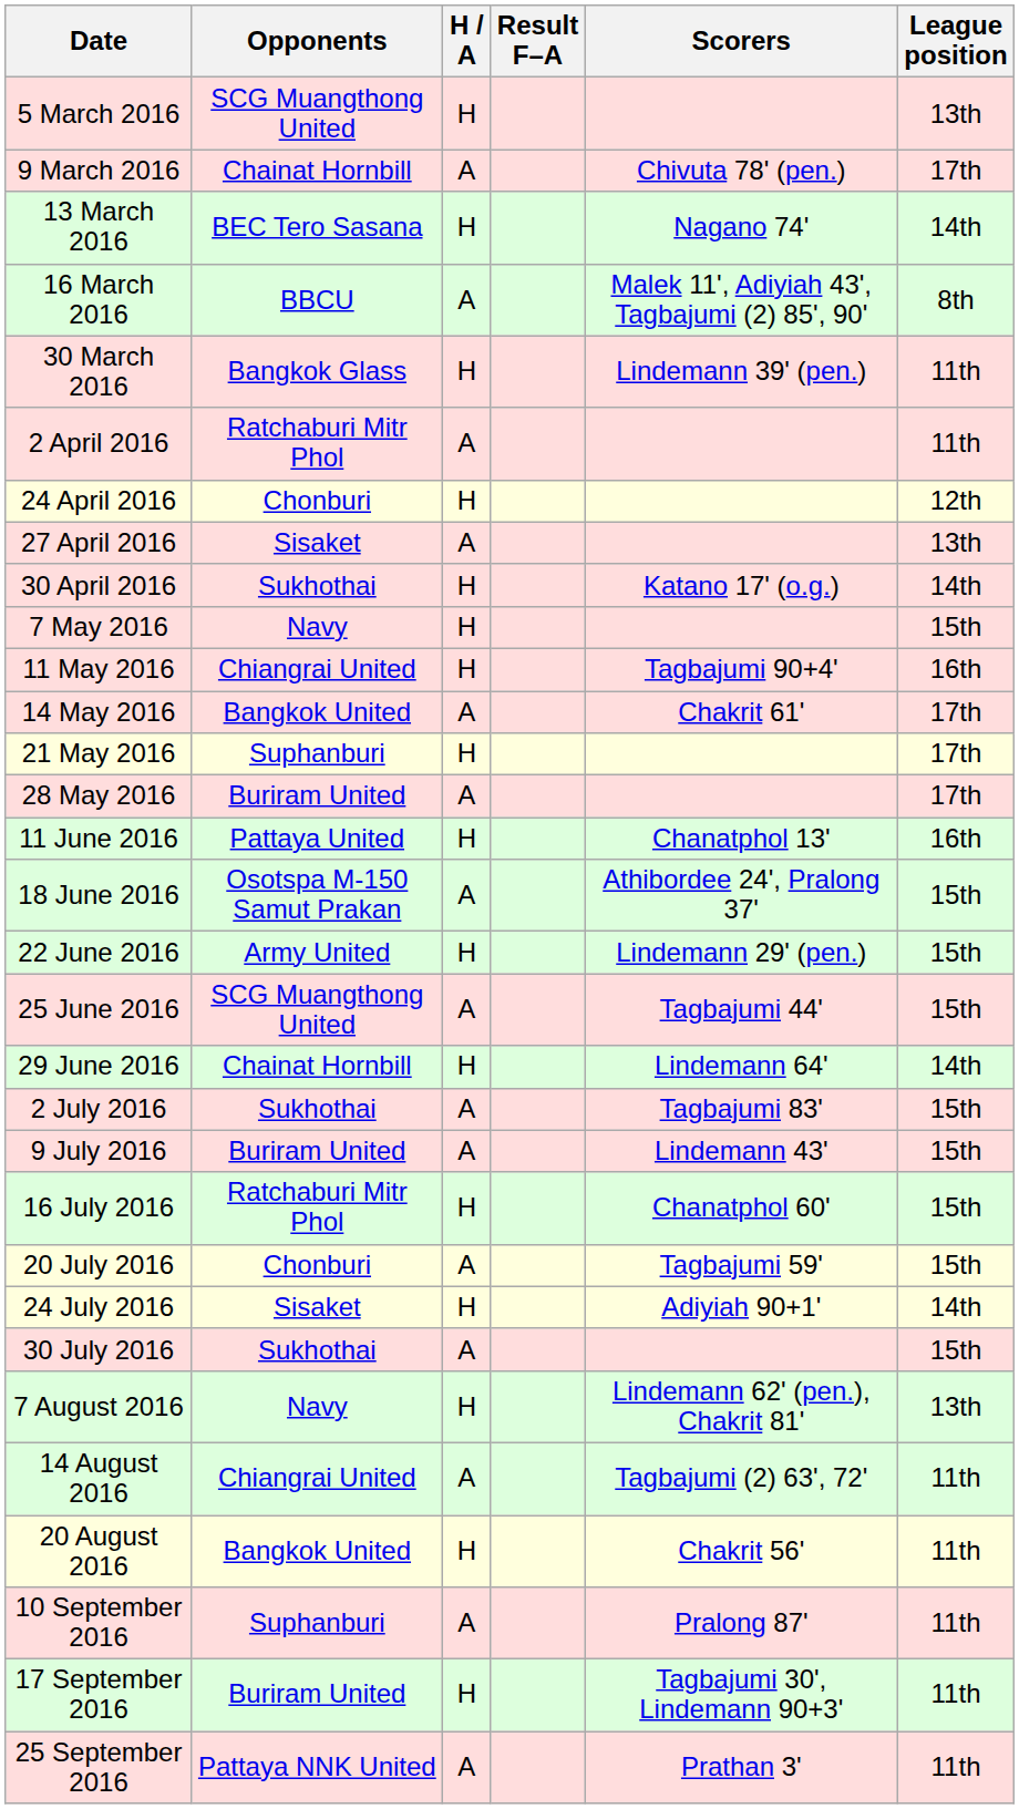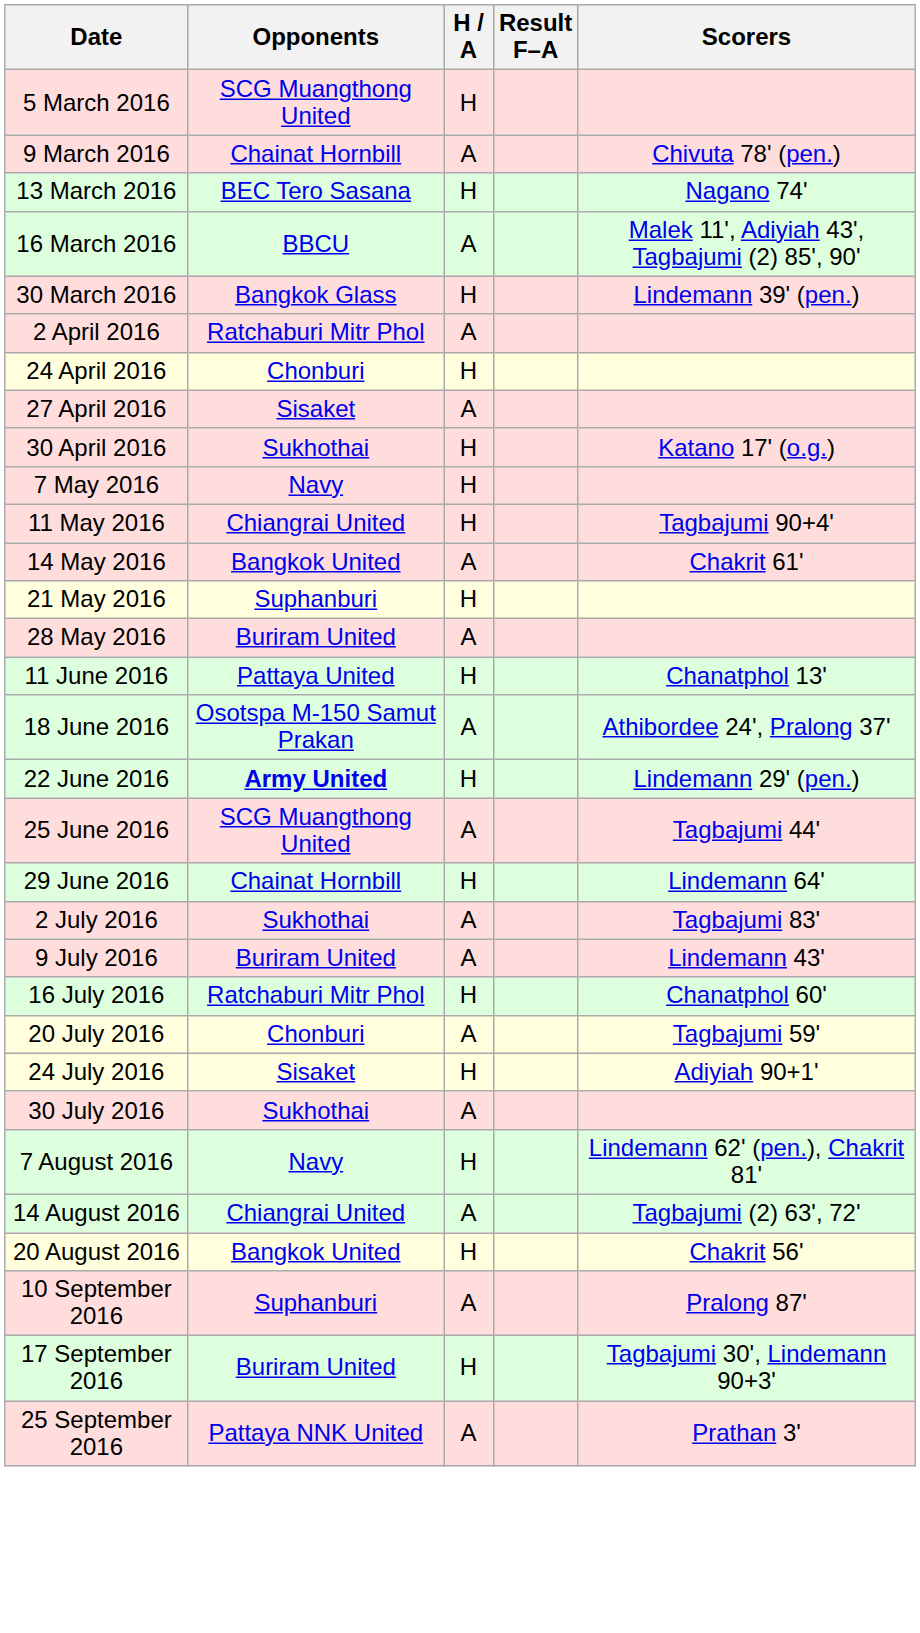- column: League position | 13th | 17th | 14th | 8th | 11th | 11th | 12th | 13th | 14th | 15th | 16th | 17th | 17th | 17th | 16th | 15th | 15th | 15th | 14th | 15th | 15th | 15th | 15th | 14th | 15th | 13th | 11th | 11th | 11th | 11th | 11th
22 June 2016 | Opponents: normal -> bold
